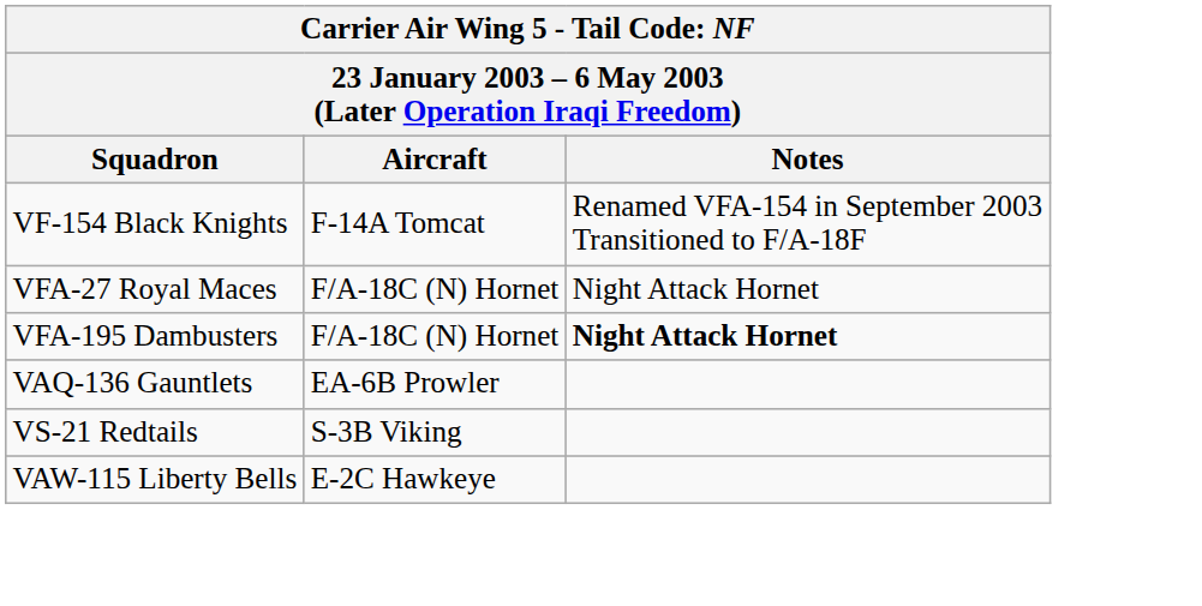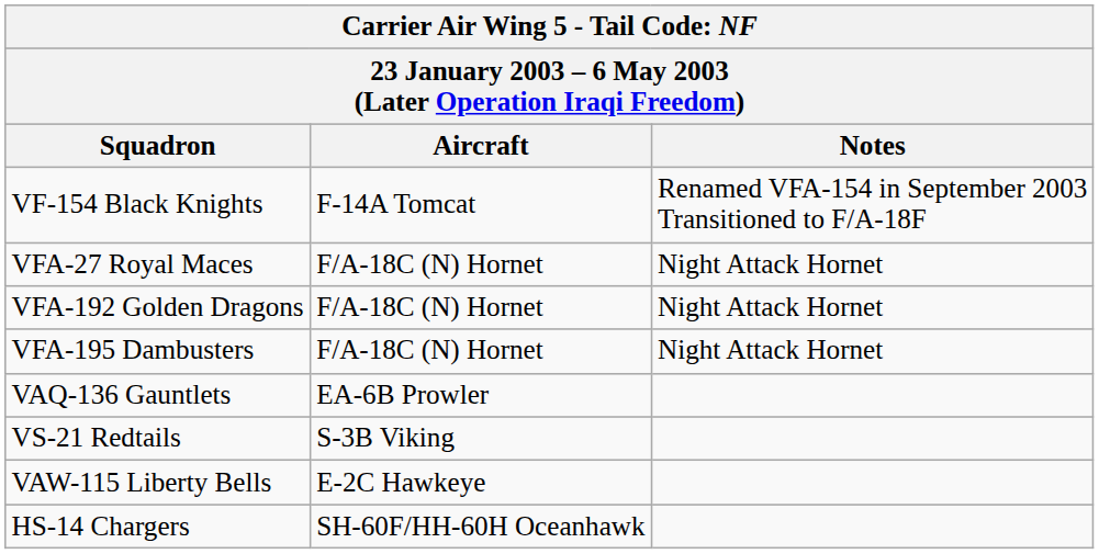+ row: VFA-192 Golden Dragons | F/A-18C (N) Hornet | Night Attack Hornet
VFA-195 Dambusters | Notes: bold -> normal
+ row: HS-14 Chargers | SH-60F/HH-60H Oceanhawk
